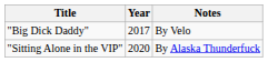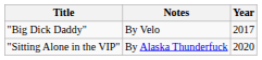columns swapped: Year <-> Notes
